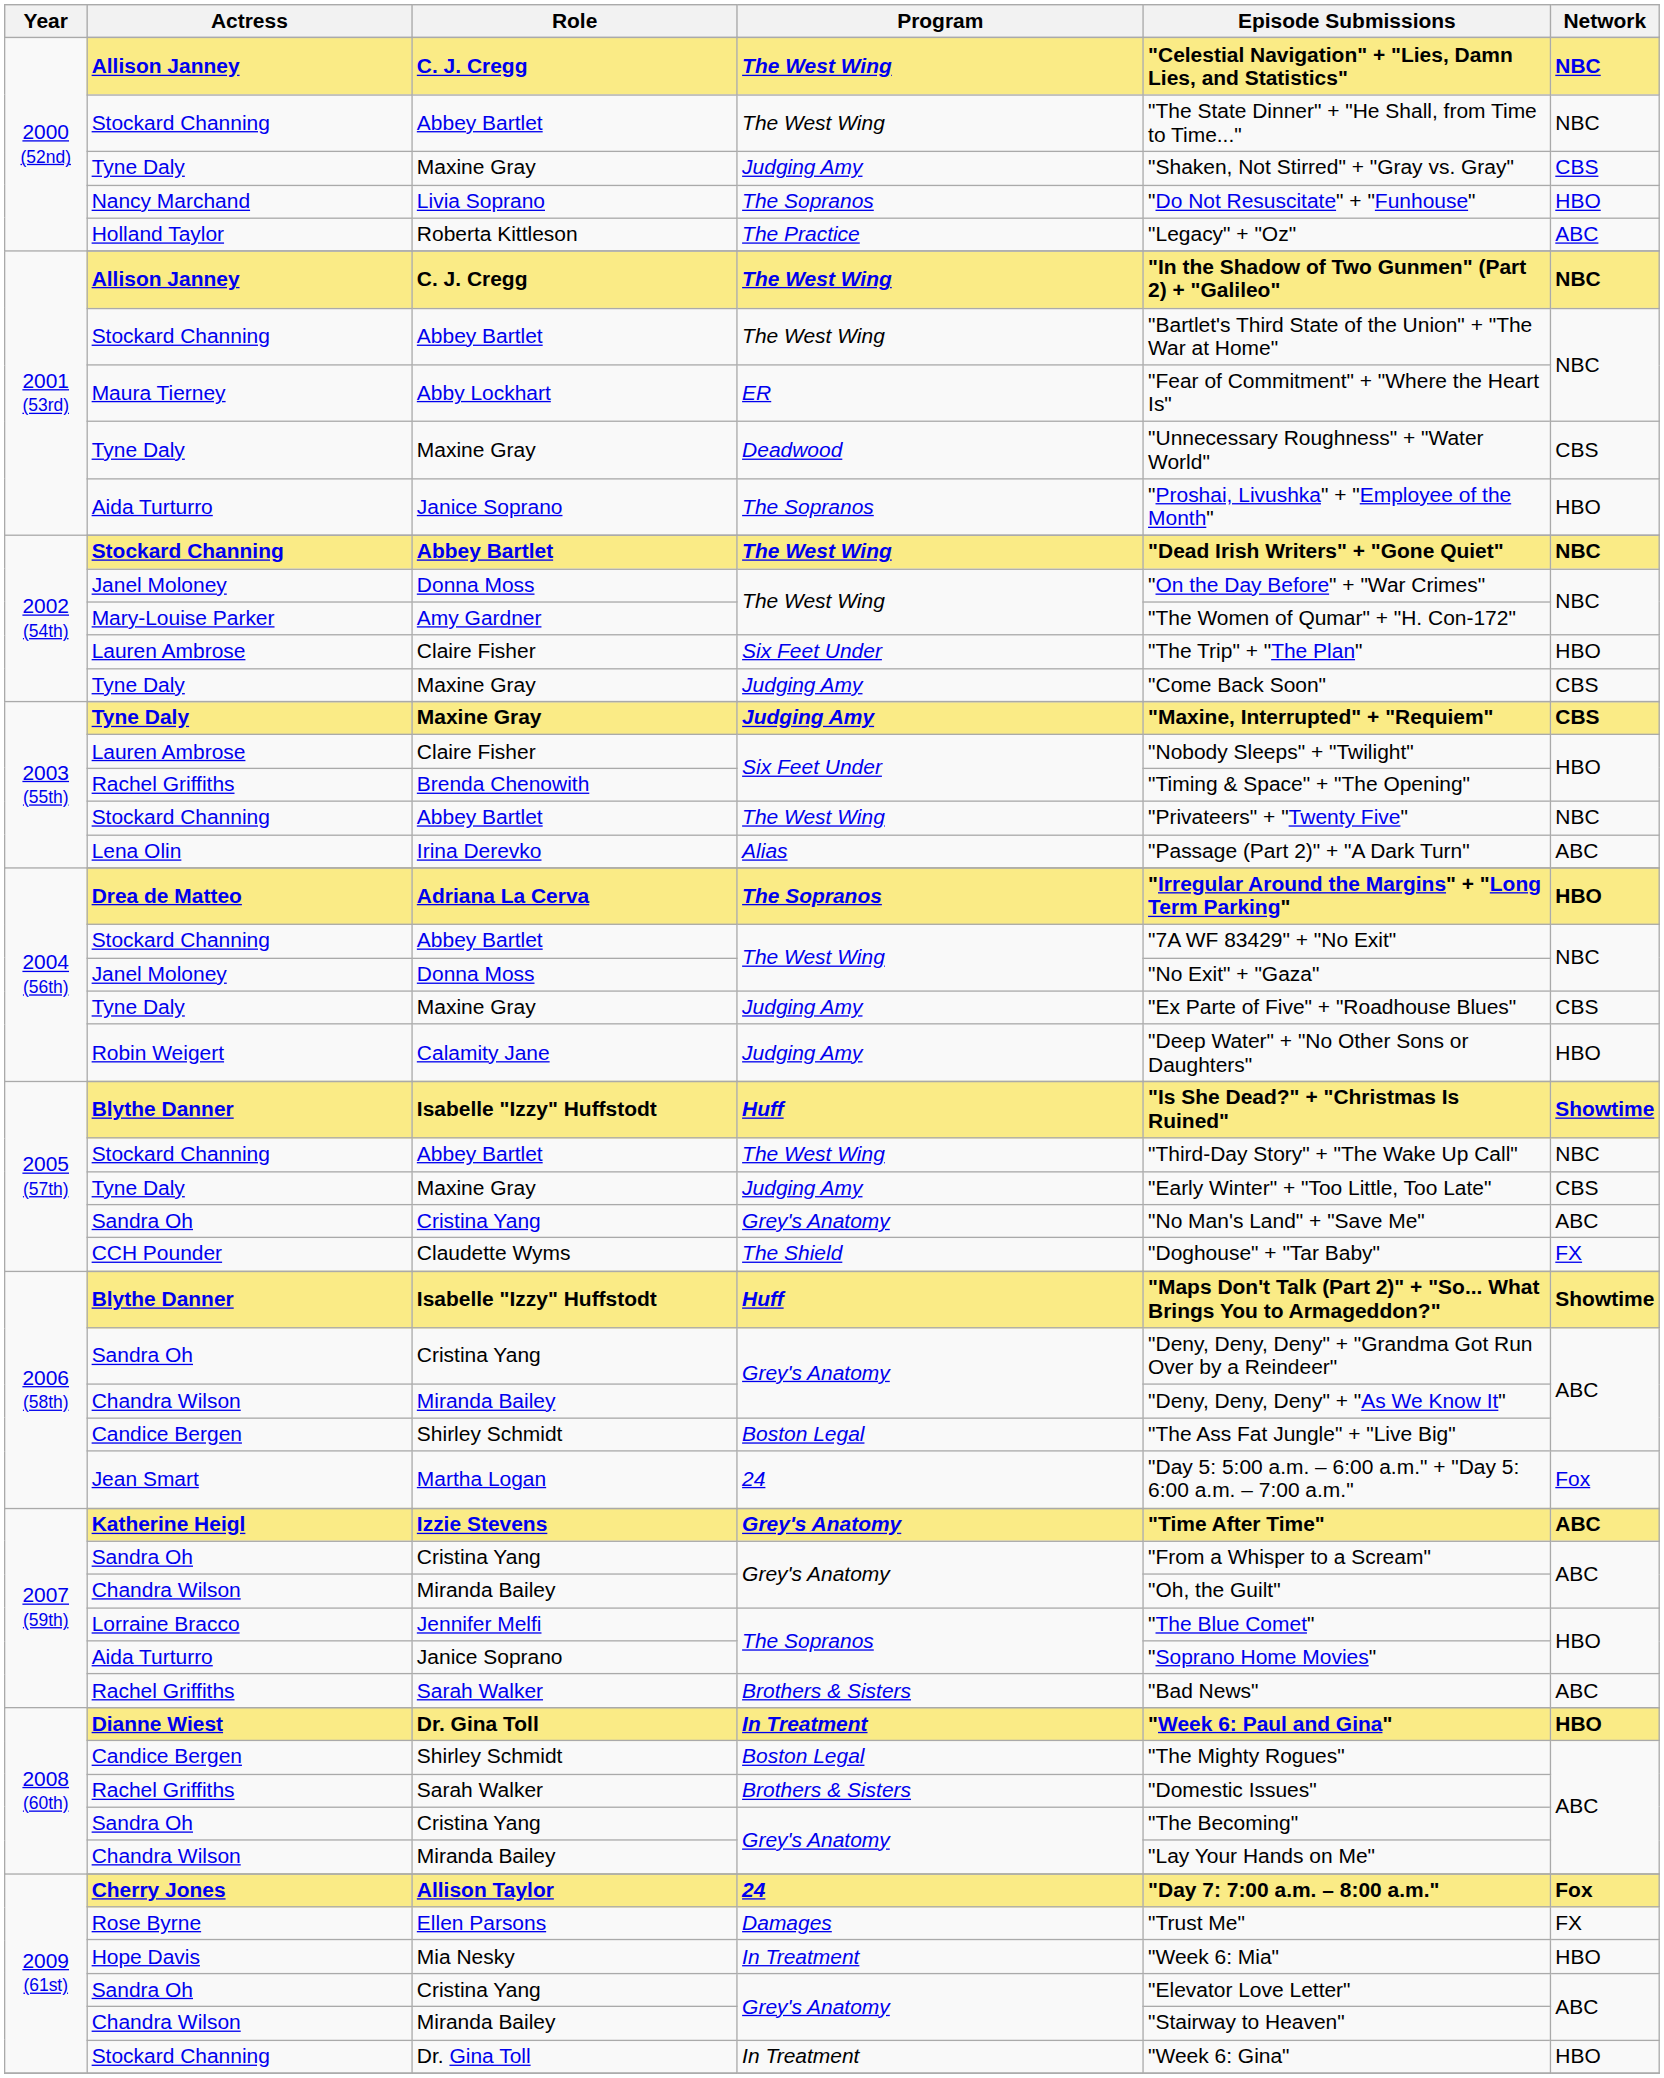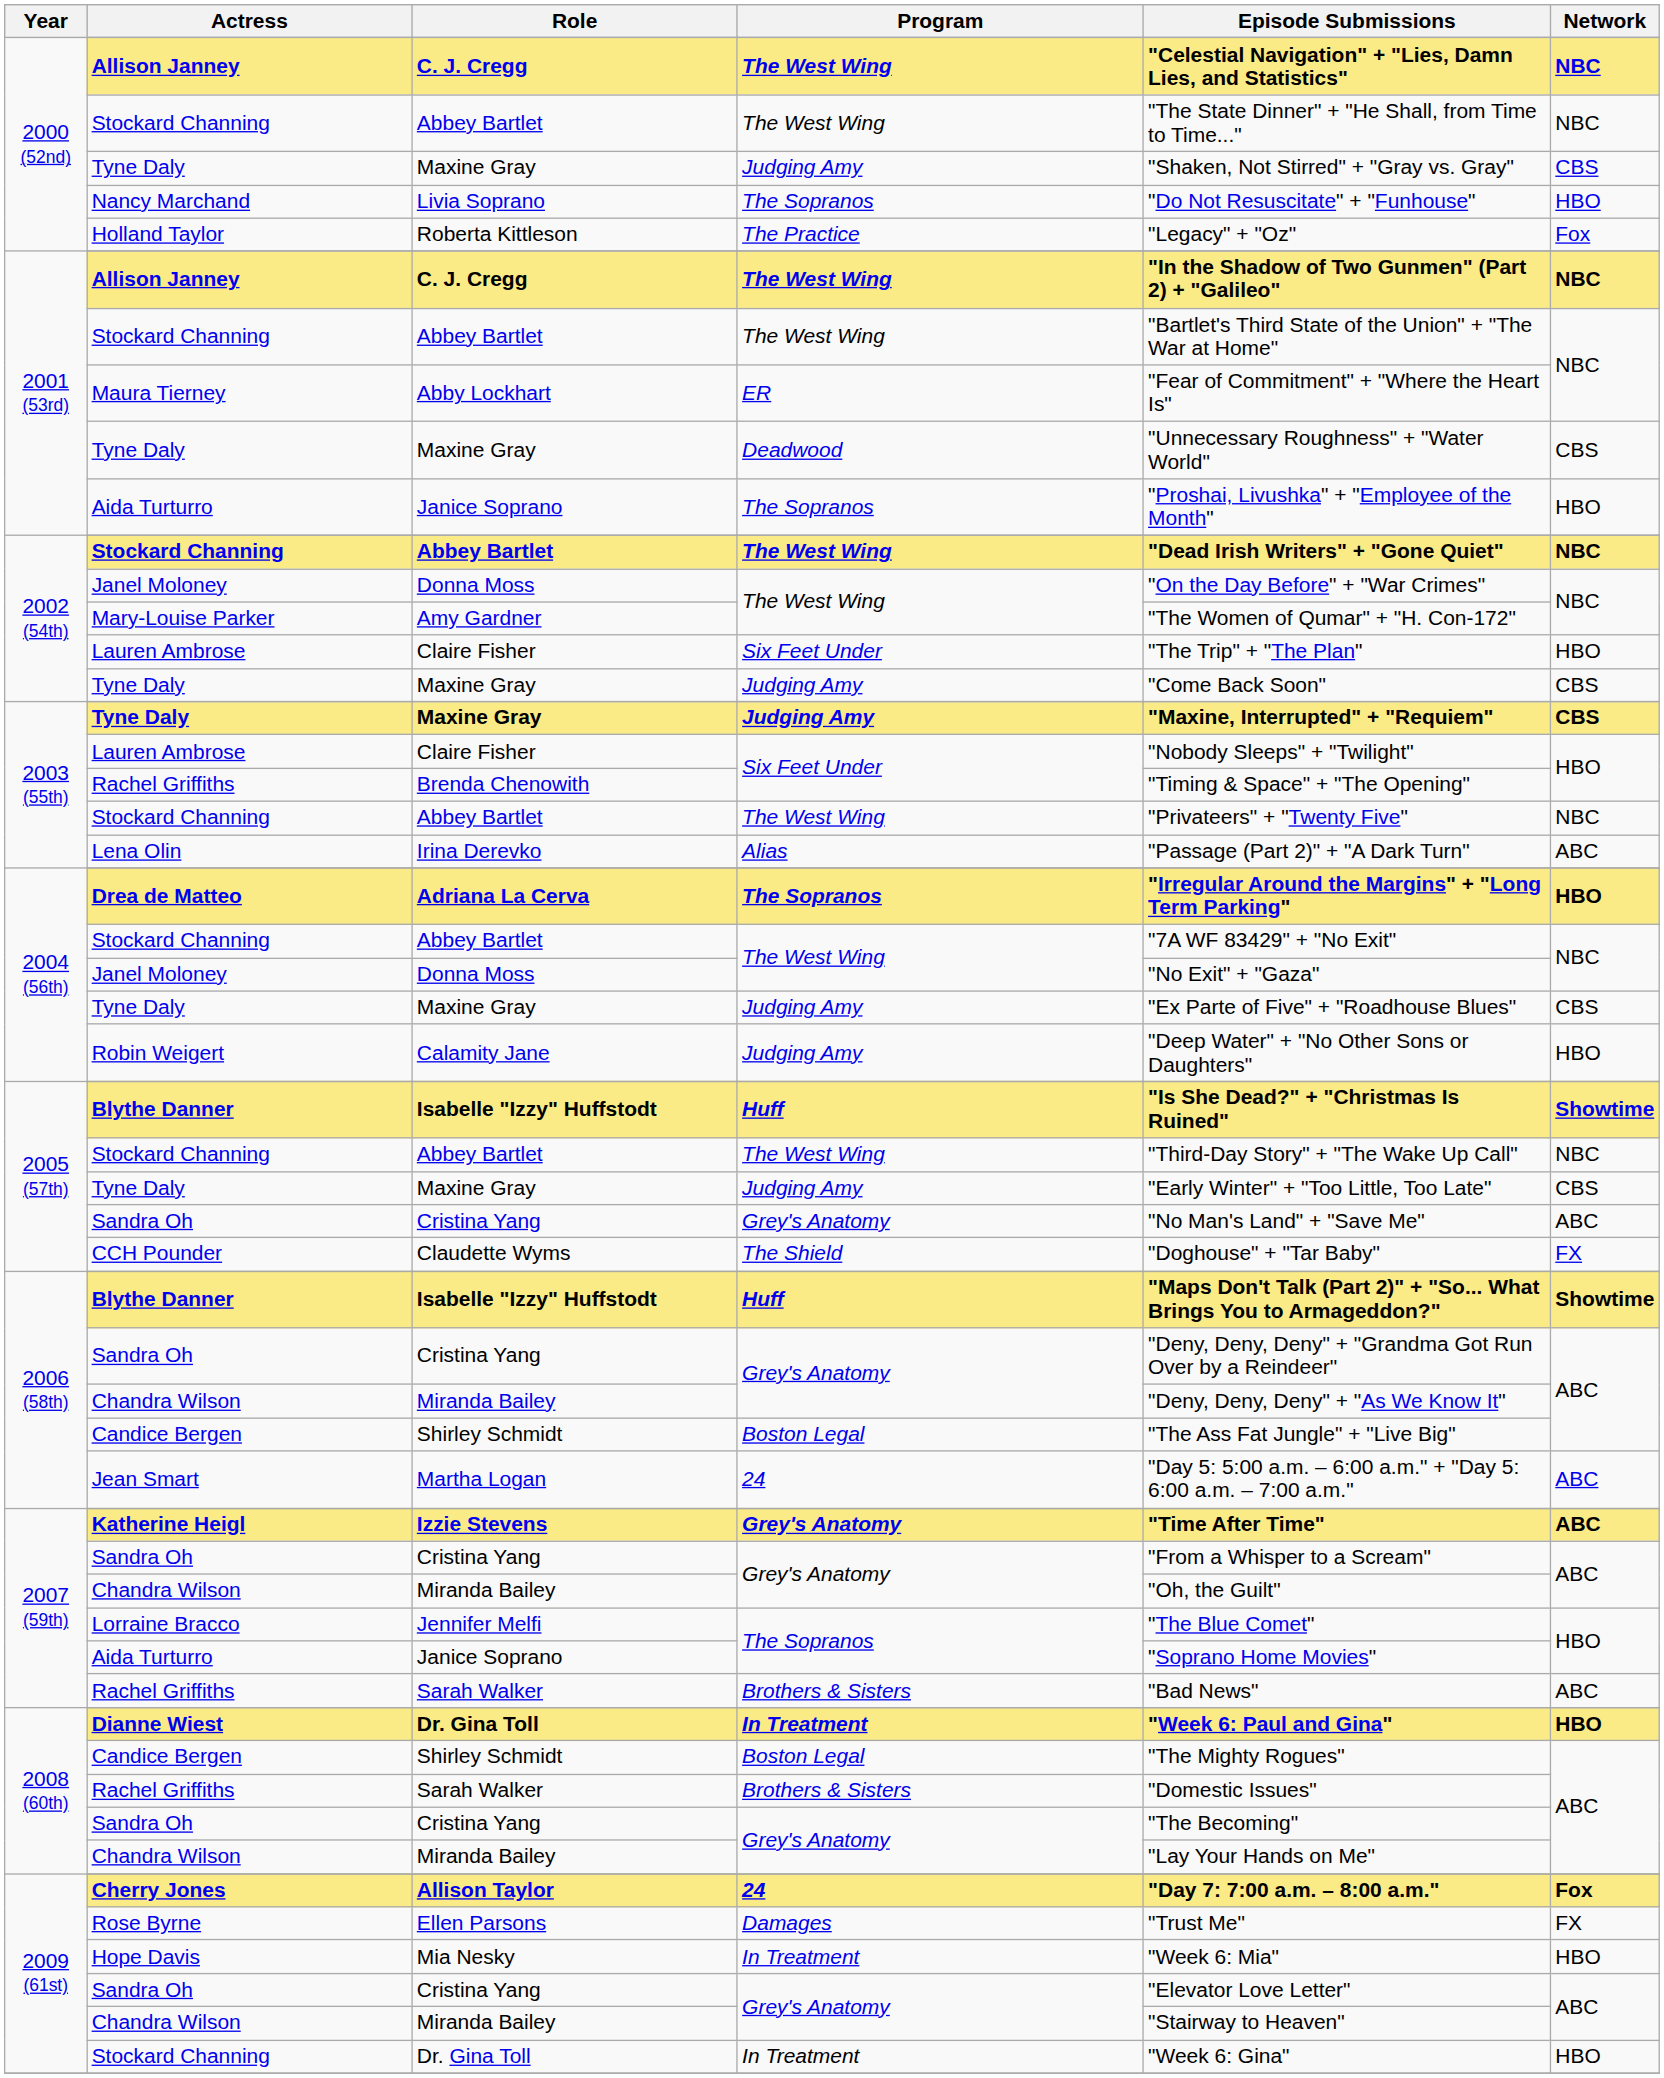Roberta Kittleson | Network: ABC -> Fox
Martha Logan | Network: Fox -> ABC
